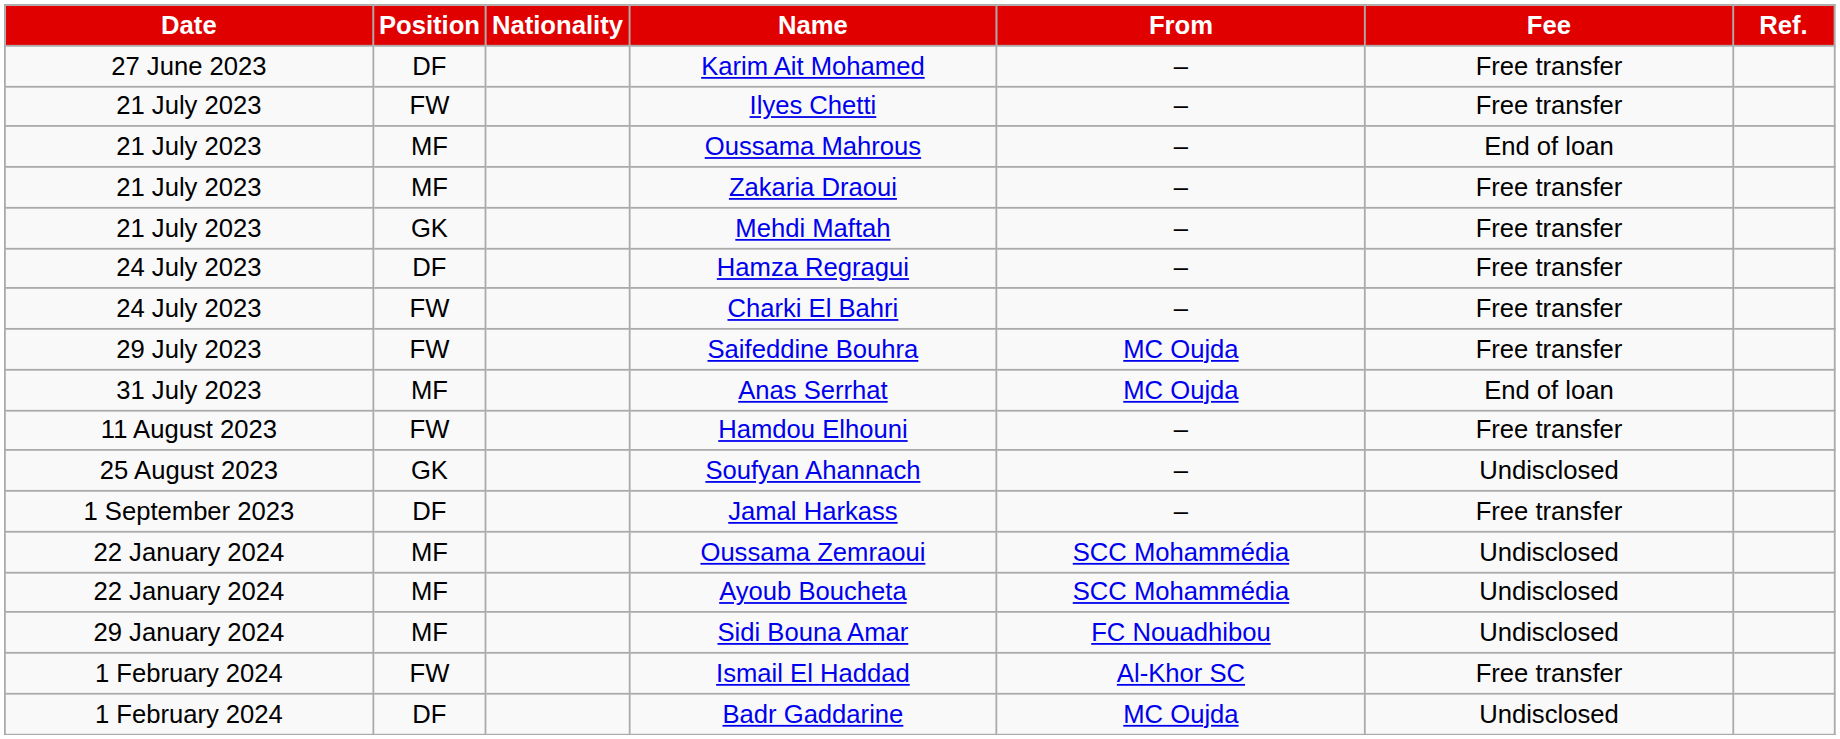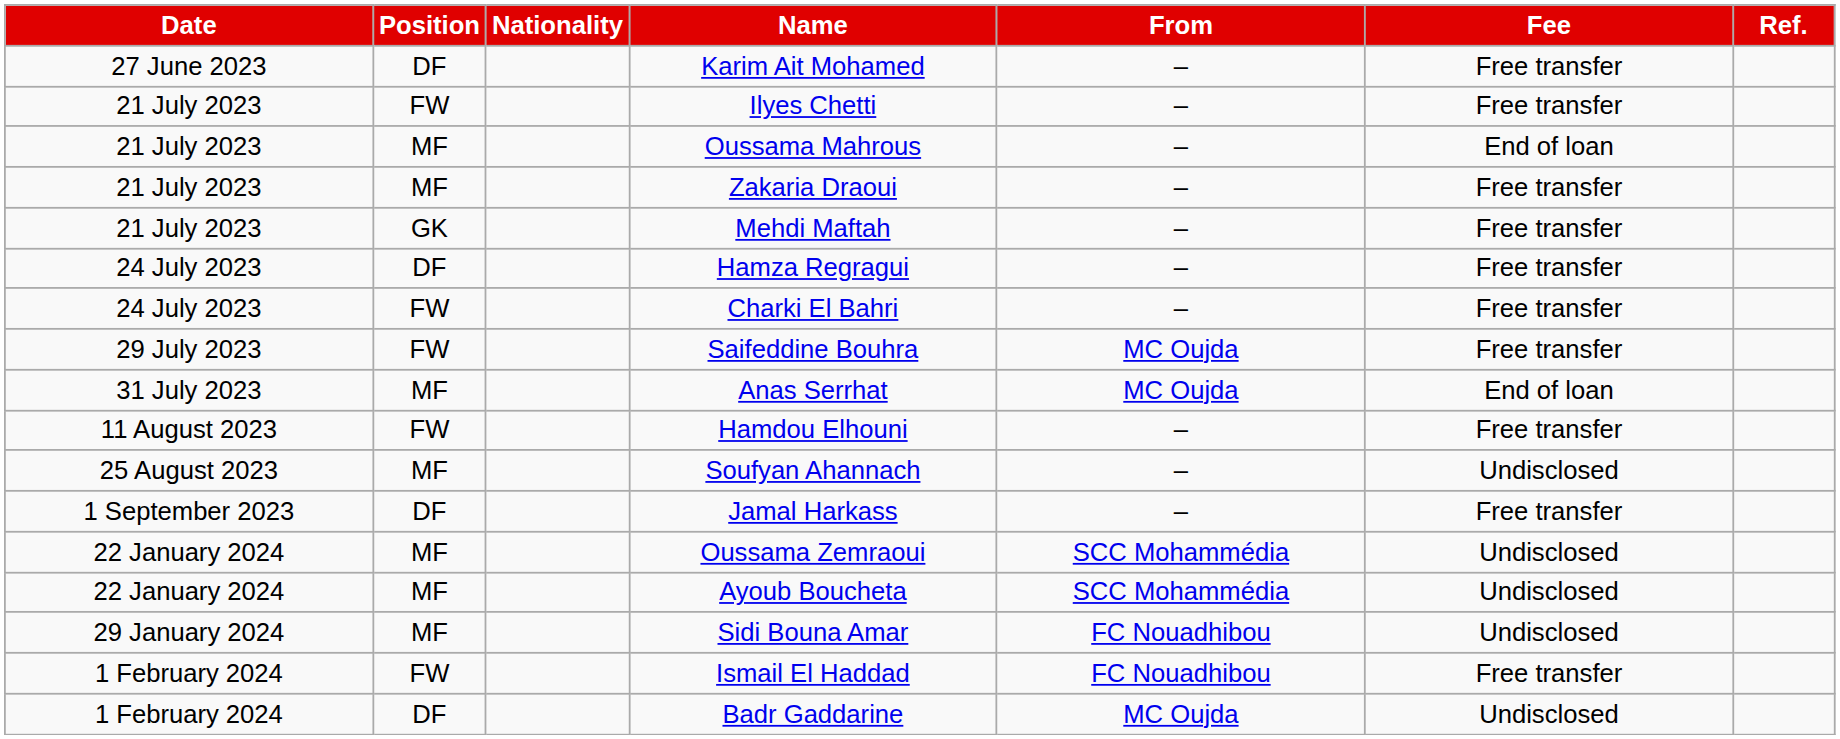Soufyan Ahannach | Position: GK -> MF
Ismail El Haddad | From: Al-Khor SC -> FC Nouadhibou
